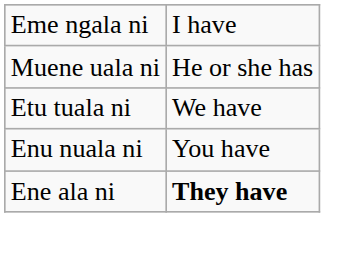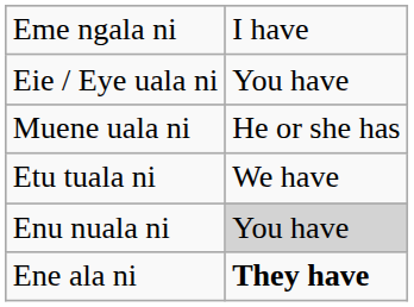+ row: Eie / Eye uala ni | You have
Enu nuala ni | column 2: no background -> lightgrey background
